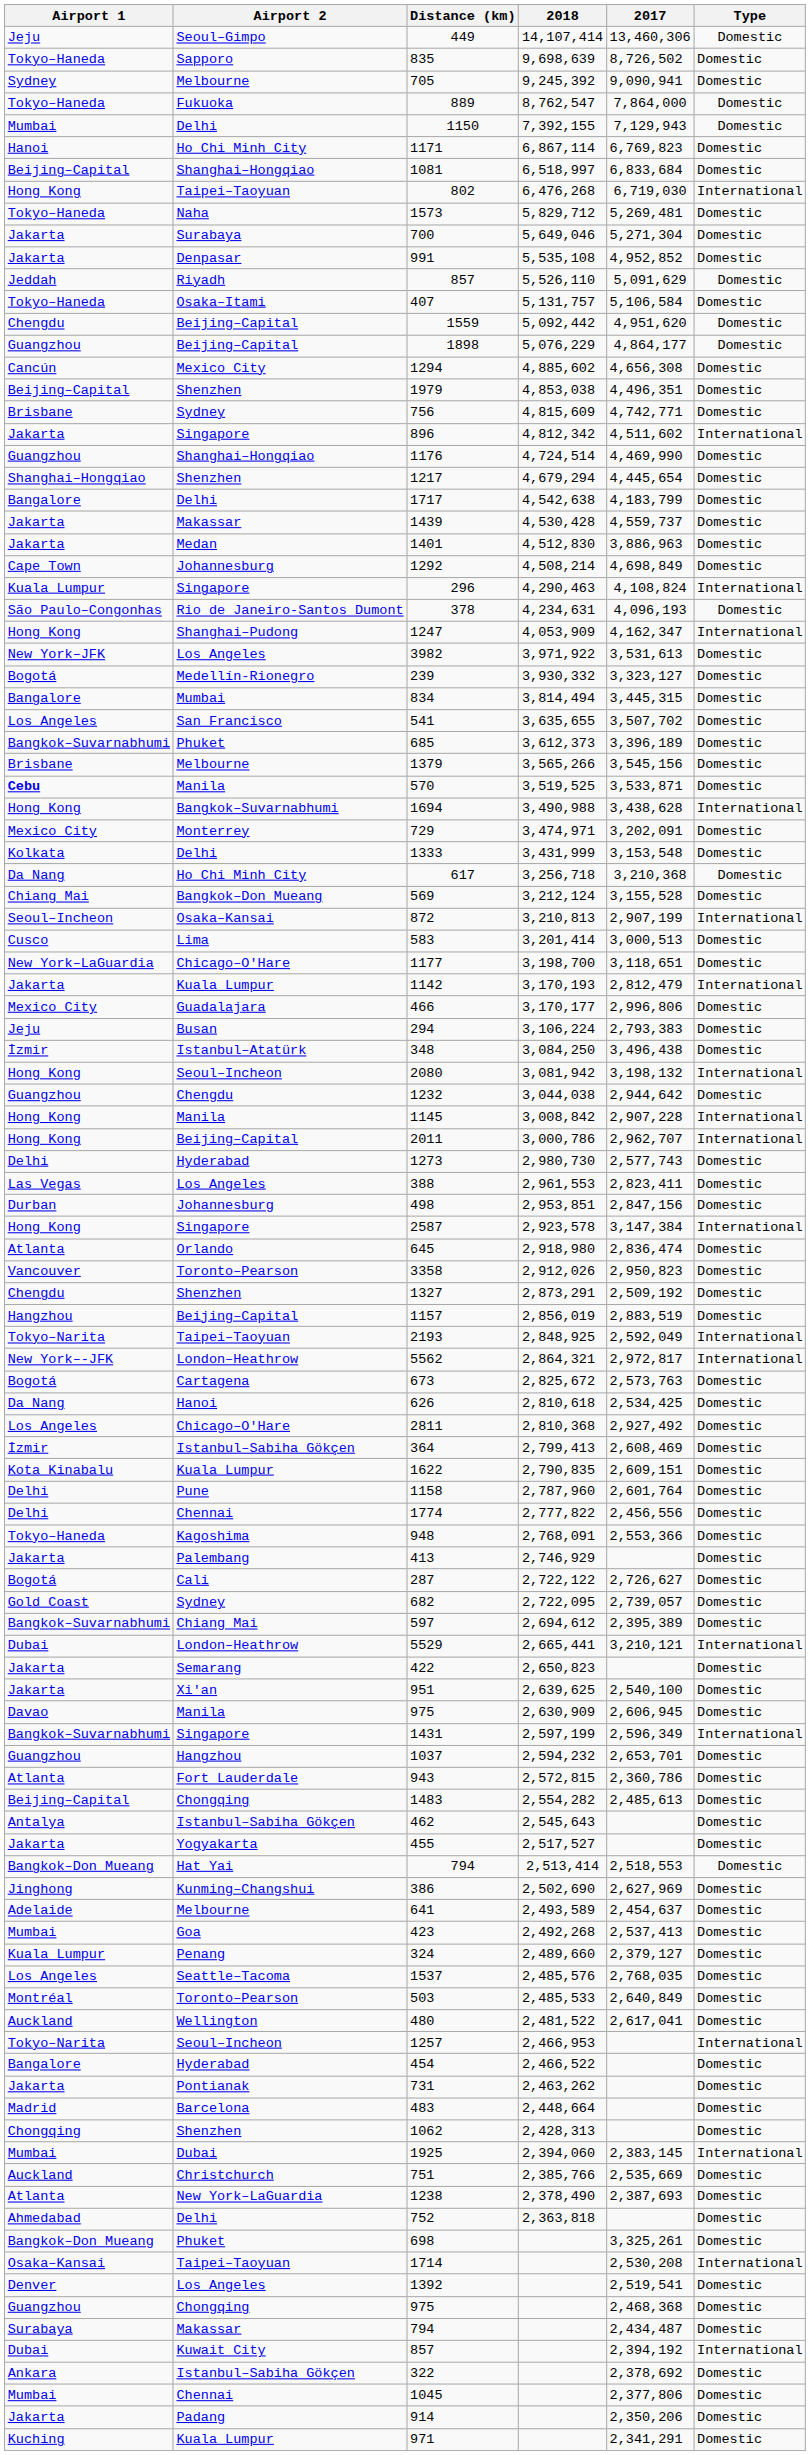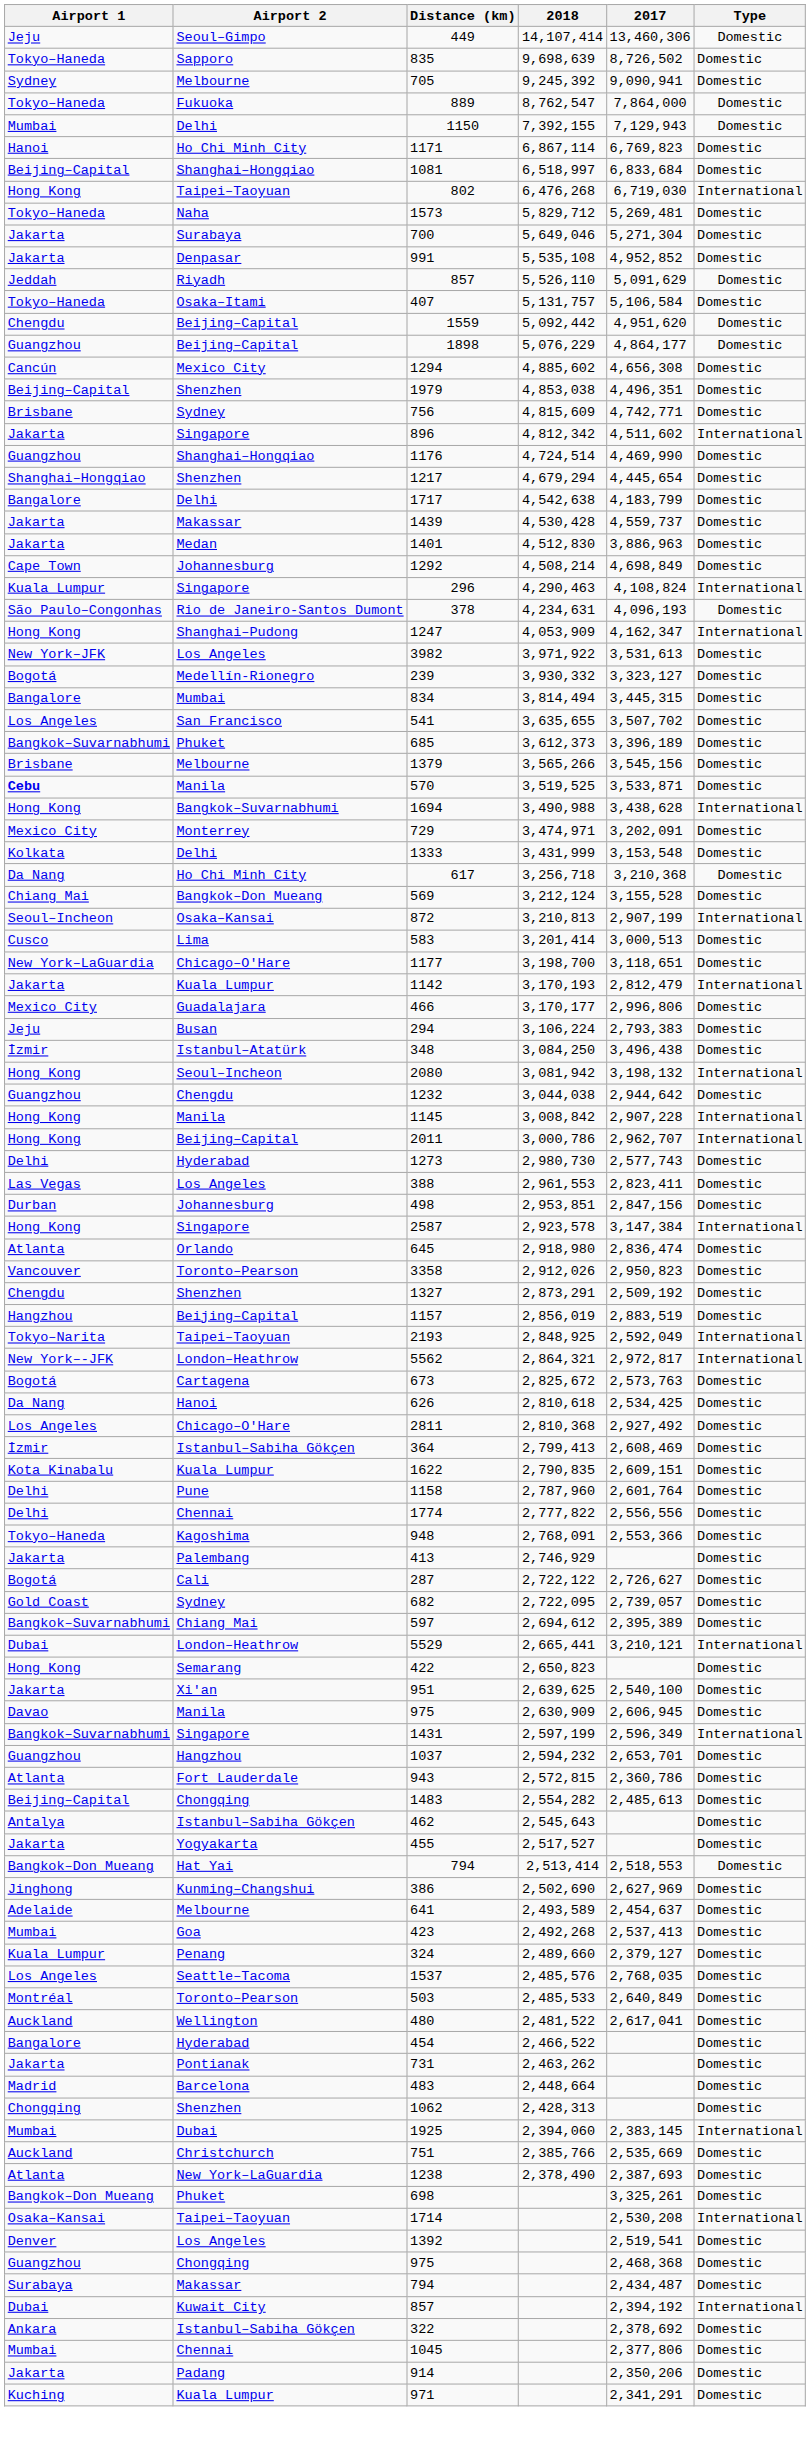1774 | 2017: 2,456,556 -> 2,556,556
422 | Airport 1: Jakarta -> Hong Kong
- row: Tokyo–Narita | Seoul–Incheon | 1257 | 2,466,953 | International
- row: Ahmedabad | Delhi | 752 | 2,363,818 | Domestic
